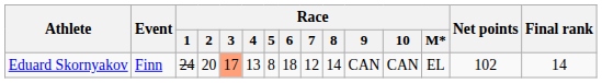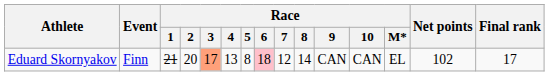Eduard Skornyakov | Race / 1: 24 -> 21
Eduard Skornyakov | Race / 6: no background -> pink background
Eduard Skornyakov | Final rank: 14 -> 17
